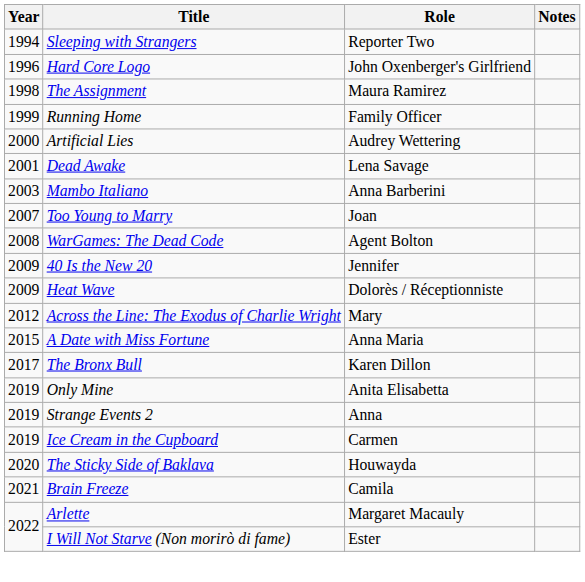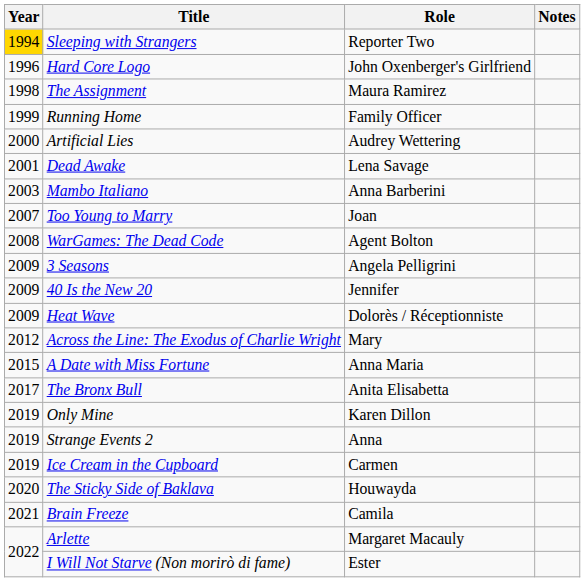Sleeping with Strangers | Year: no background -> gold background
+ row: 2009 | 3 Seasons | Angela Pelligrini
The Bronx Bull | Role: Karen Dillon -> Anita Elisabetta
Only Mine | Role: Anita Elisabetta -> Karen Dillon
